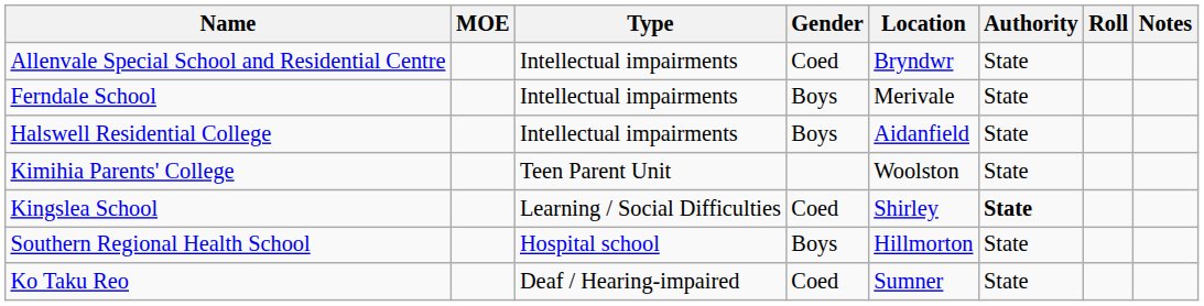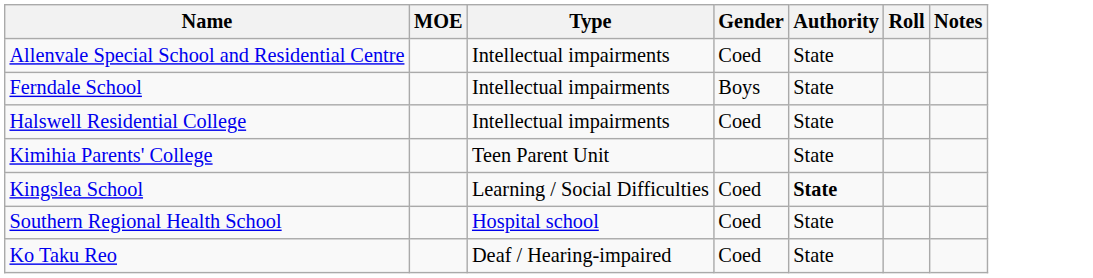- column: Location | Bryndwr | Merivale | Aidanfield | Woolston | Shirley | Hillmorton | Sumner
Halswell Residential College | Gender: Boys -> Coed
Southern Regional Health School | Gender: Boys -> Coed
